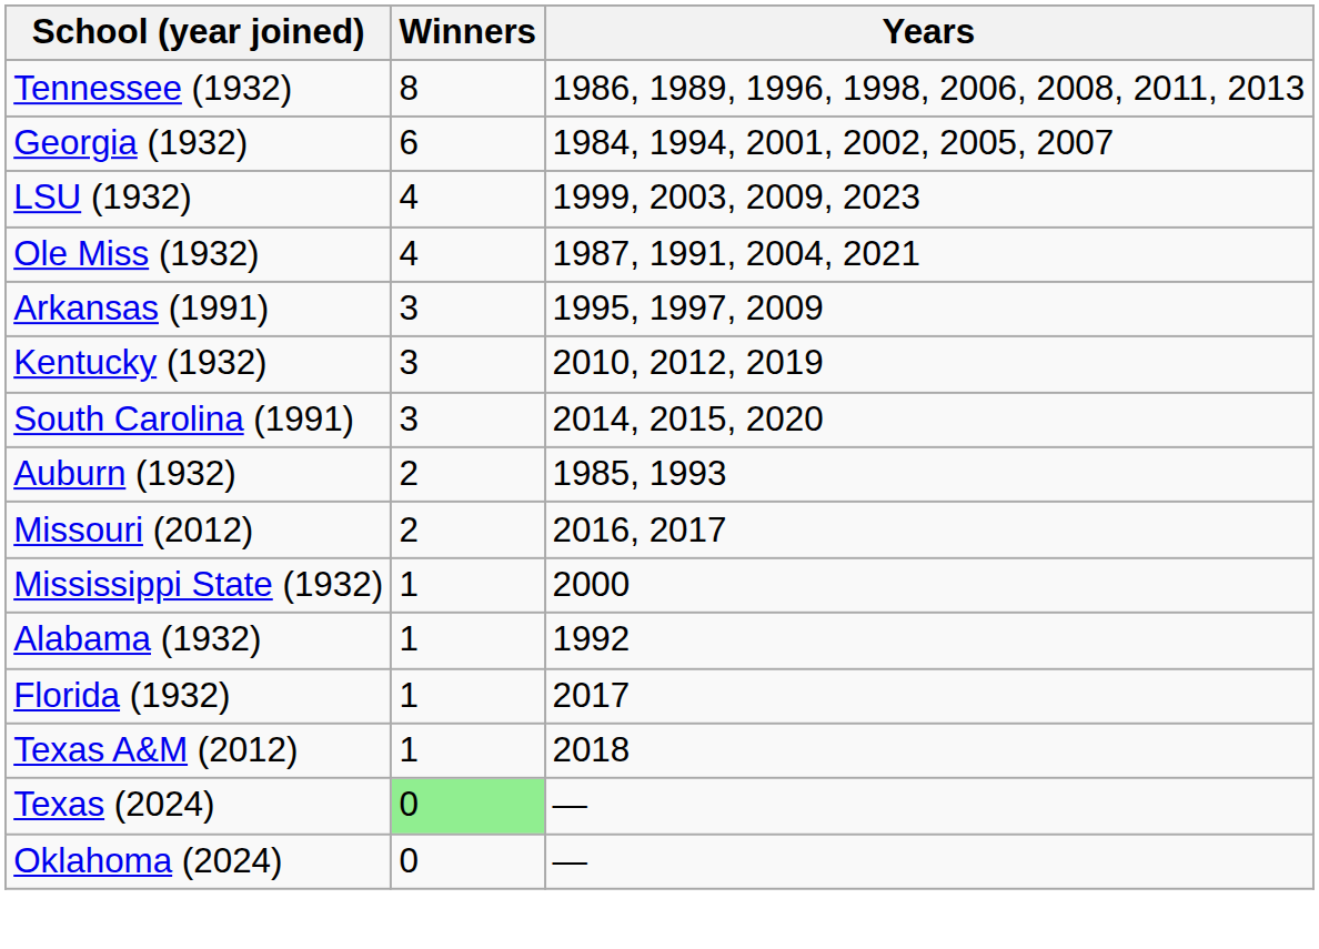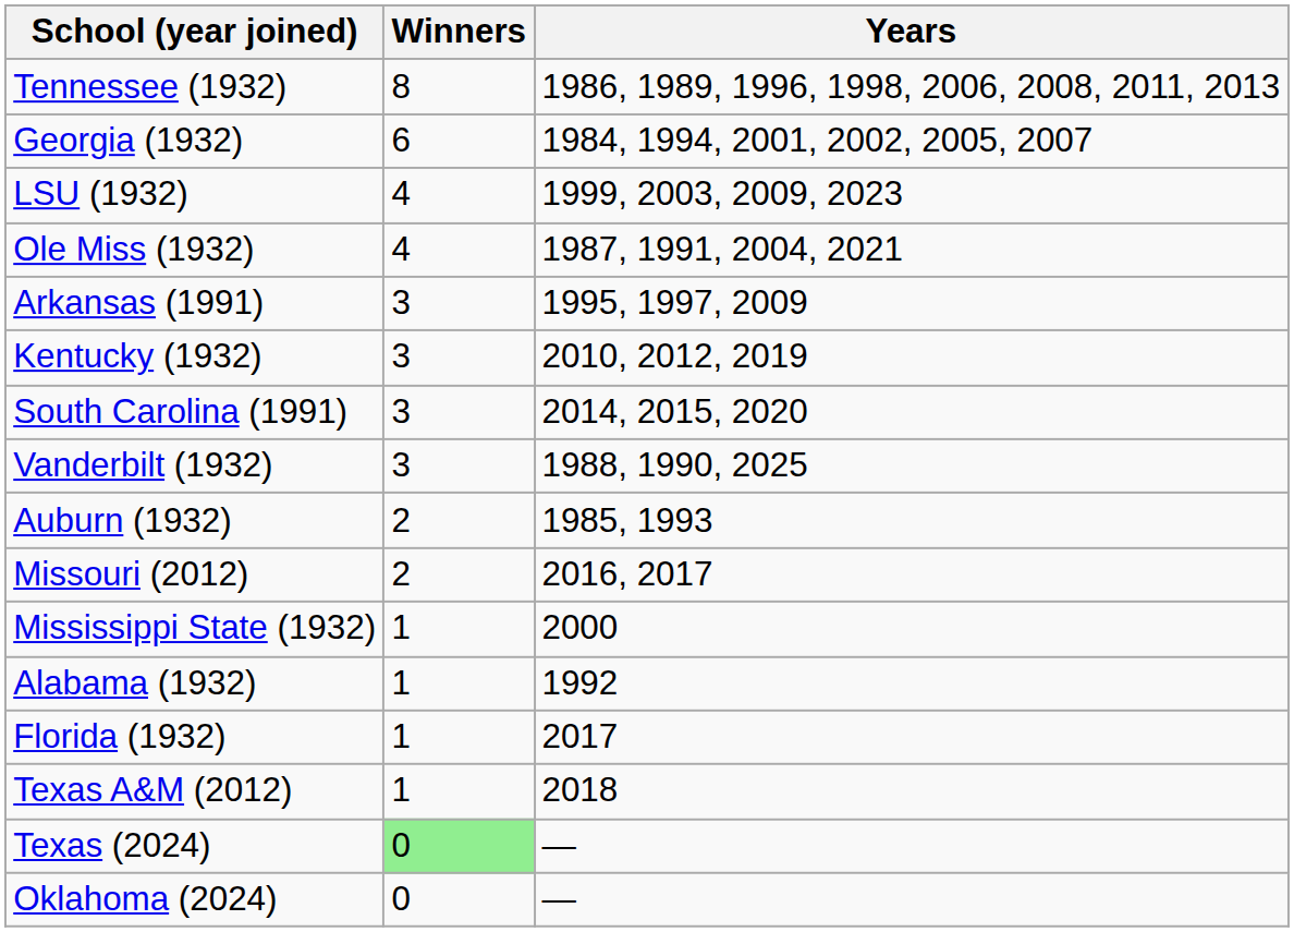+ row: Vanderbilt (1932) | 3 | 1988, 1990, 2025
